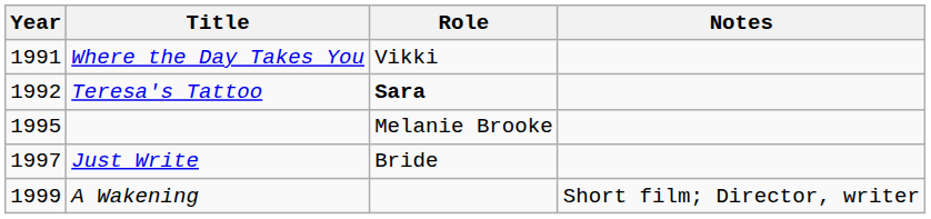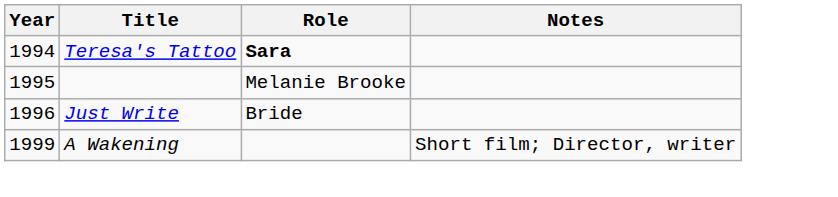- row: 1991 | Where the Day Takes You | Vikki
Teresa's Tattoo | Year: 1992 -> 1994
Just Write | Year: 1997 -> 1996
